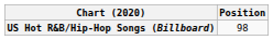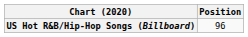US Hot R&B/Hip-Hop Songs (Billboard) | Position: 98 -> 96
